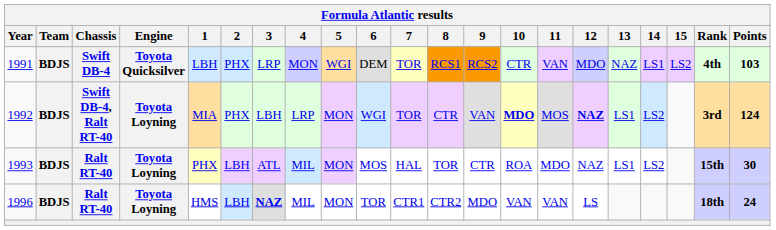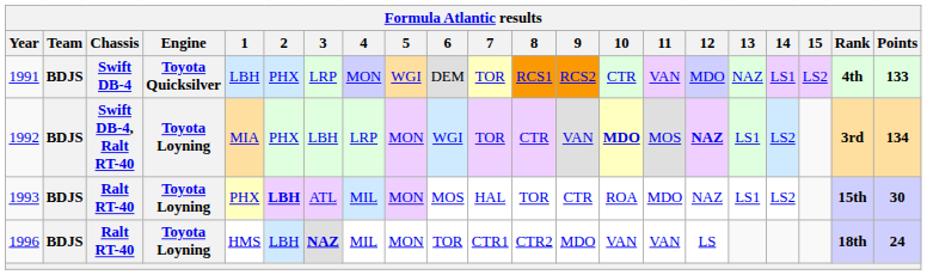1991 | Points: 103 -> 133
1992 | Points: 124 -> 134
1993 | 2: normal -> bold
